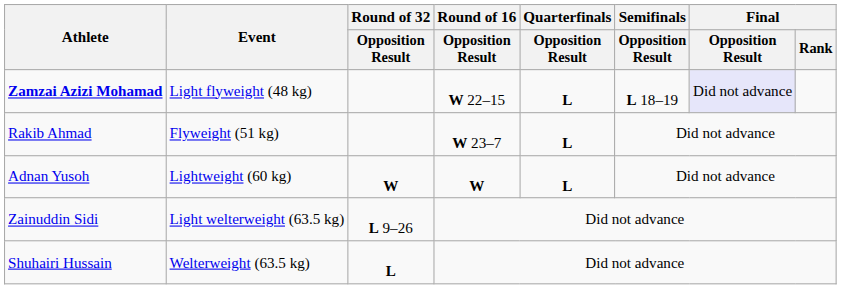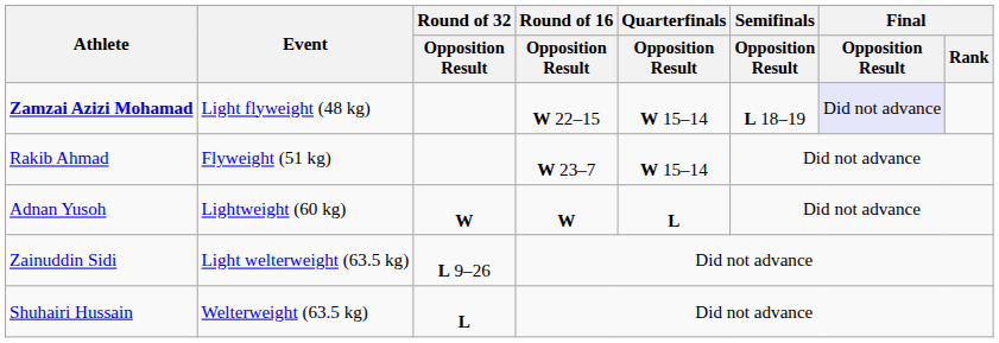Zamzai Azizi Mohamad | Quarterfinals / Opposition Result: L -> W 15–14
Rakib Ahmad | Quarterfinals / Opposition Result: L -> W 15–14
